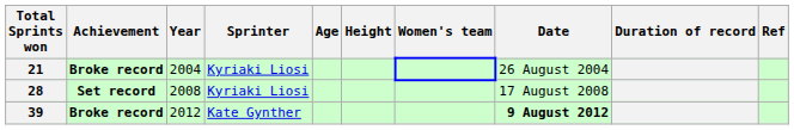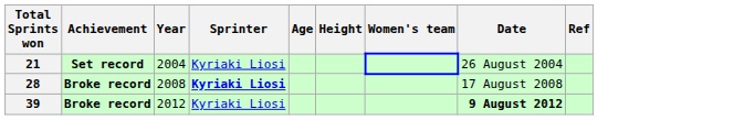- column: Duration of record
21 | Achievement: Broke record -> Set record
28 | Achievement: Set record -> Broke record
28 | Sprinter: normal -> bold
39 | Sprinter: Kate Gynther -> Kyriaki Liosi
